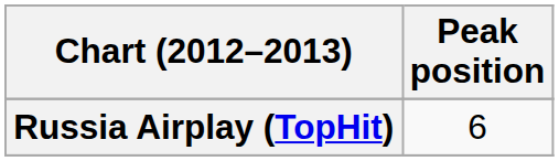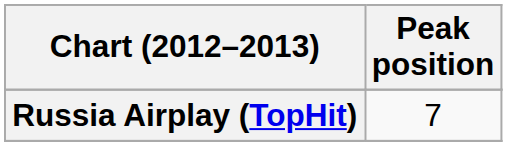Russia Airplay (TopHit) | Peak position: 6 -> 7
